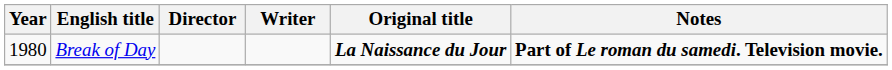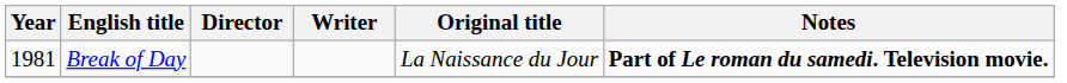Break of Day | Year: 1980 -> 1981
Break of Day | Original title: bold -> normal
